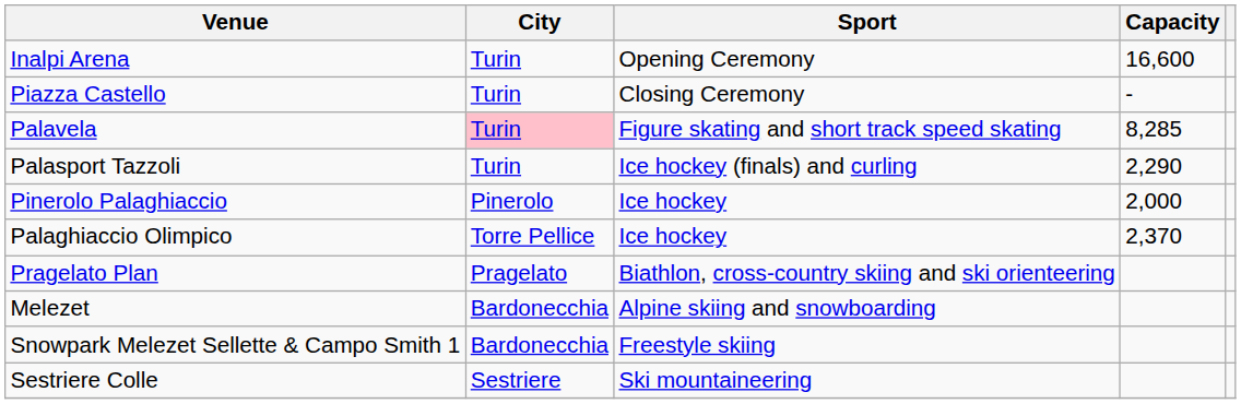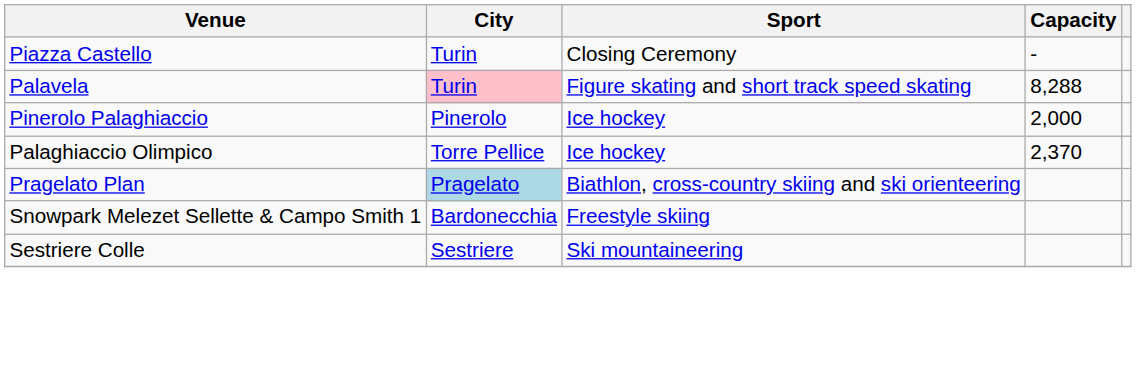- row: Inalpi Arena | Turin | Opening Ceremony | 16,600
Palavela | Capacity: 8,285 -> 8,288
- row: Palasport Tazzoli | Turin | Ice hockey (finals) and curling | 2,290
Pragelato Plan | City: no background -> lightblue background
- row: Melezet | Bardonecchia | Alpine skiing and snowboarding
